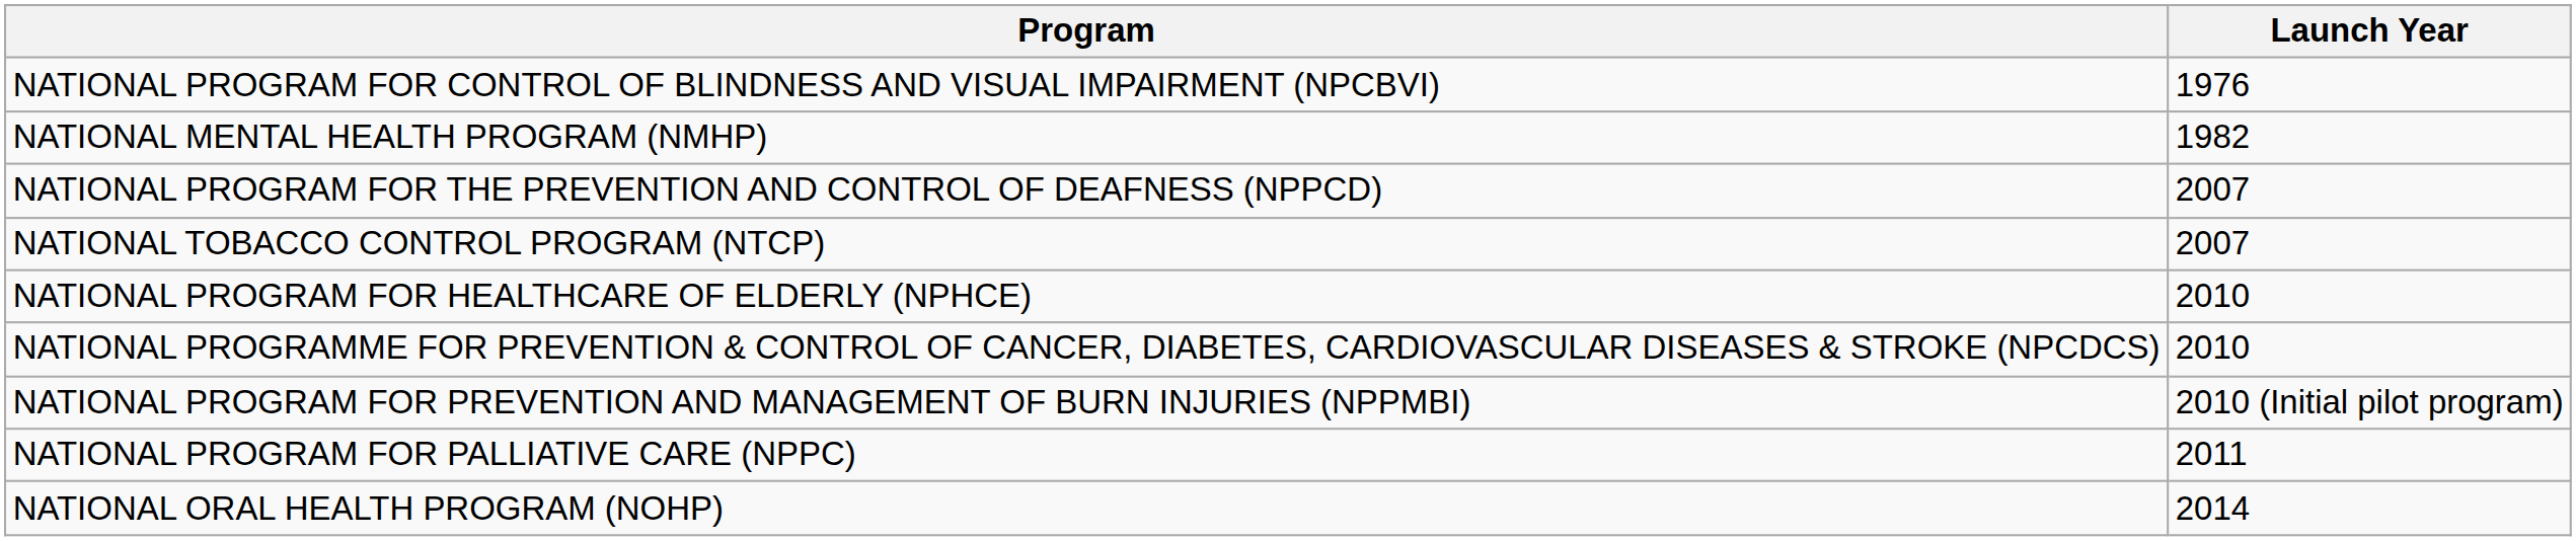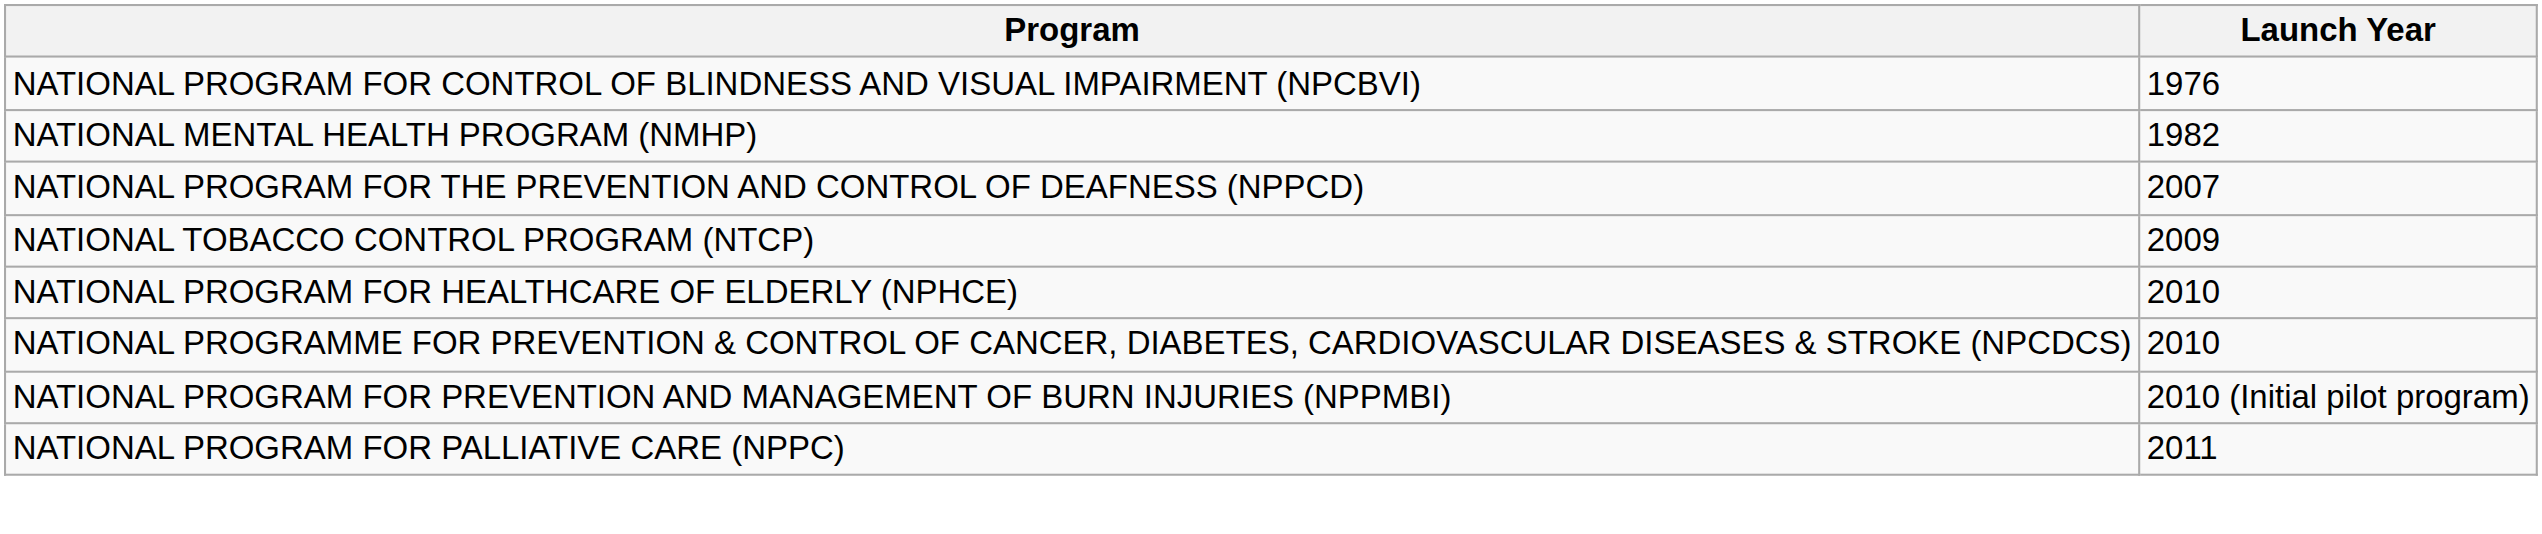NATIONAL TOBACCO CONTROL PROGRAM (NTCP) | Launch Year: 2007 -> 2009
- row: NATIONAL ORAL HEALTH PROGRAM (NOHP) | 2014
